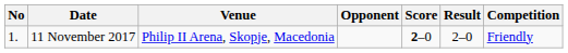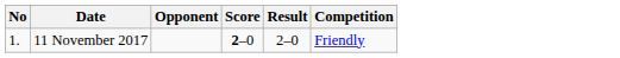- column: Venue | Philip II Arena, Skopje, Macedonia
